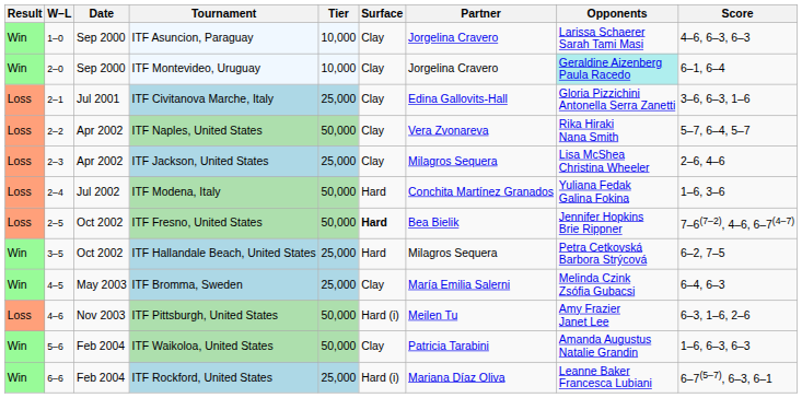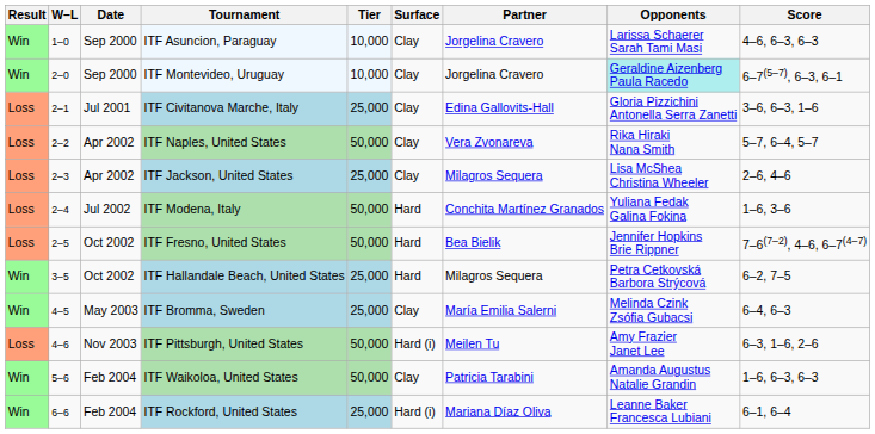ITF Montevideo, Uruguay | Score: 6–1, 6–4 -> 6–7(5–7), 6–3, 6–1
ITF Fresno, United States | Surface: bold -> normal
ITF Rockford, United States | Score: 6–7(5–7), 6–3, 6–1 -> 6–1, 6–4
